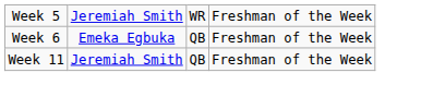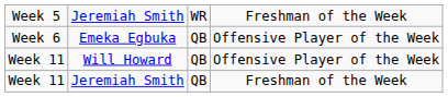Emeka Egbuka | column 4: Freshman of the Week -> Offensive Player of the Week
+ row: Week 11 | Will Howard | QB | Offensive Player of the Week
